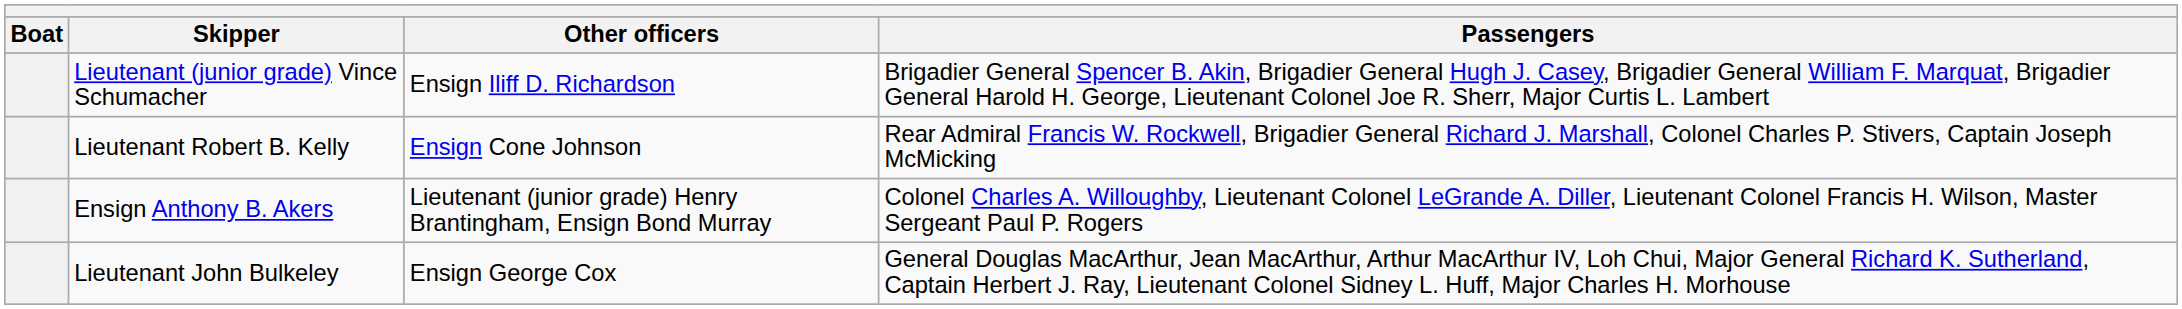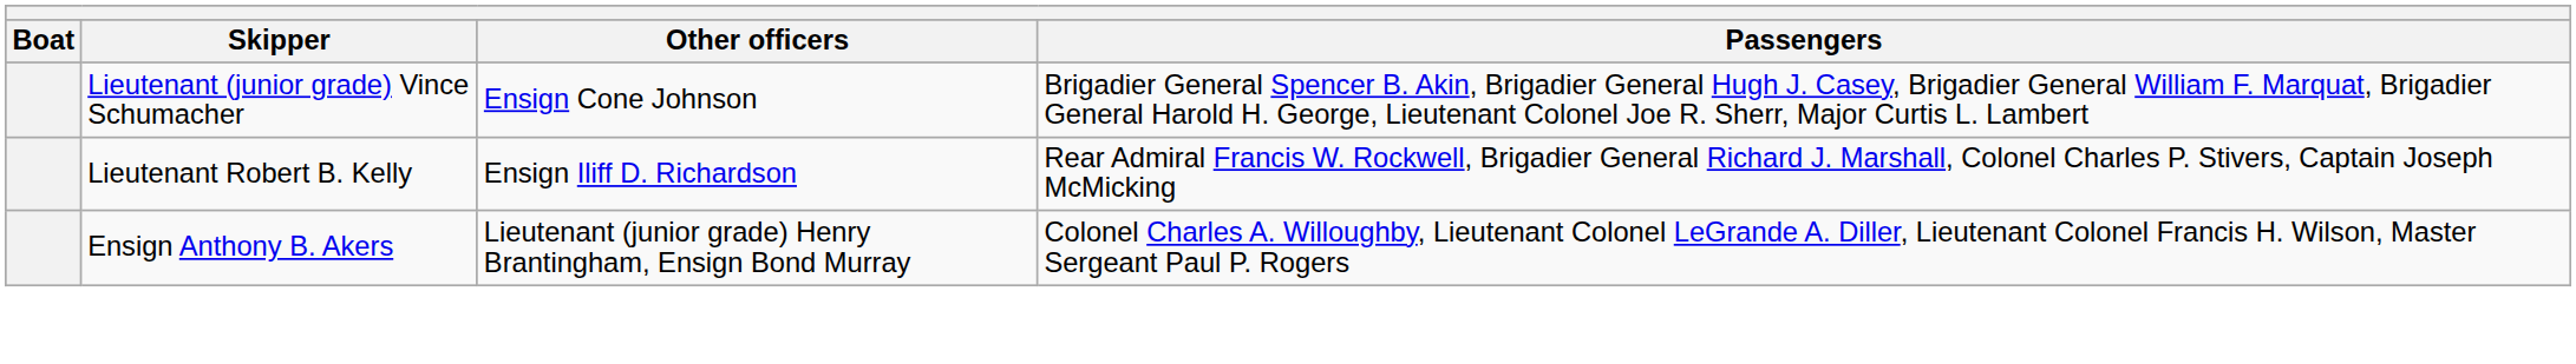Lieutenant (junior grade) Vince Schumacher | Other officers: Ensign Iliff D. Richardson -> Ensign Cone Johnson
Lieutenant Robert B. Kelly | Other officers: Ensign Cone Johnson -> Ensign Iliff D. Richardson
- row: Lieutenant John Bulkeley | Ensign George Cox | General Douglas MacArthur, Jean MacArthur, Arthur MacArthur IV, Loh Chui, Major General Richard K. Sutherland, Captain Herbert J. Ray, Lieutenant Colonel Sidney L. Huff, Major Charles H. Morhouse
